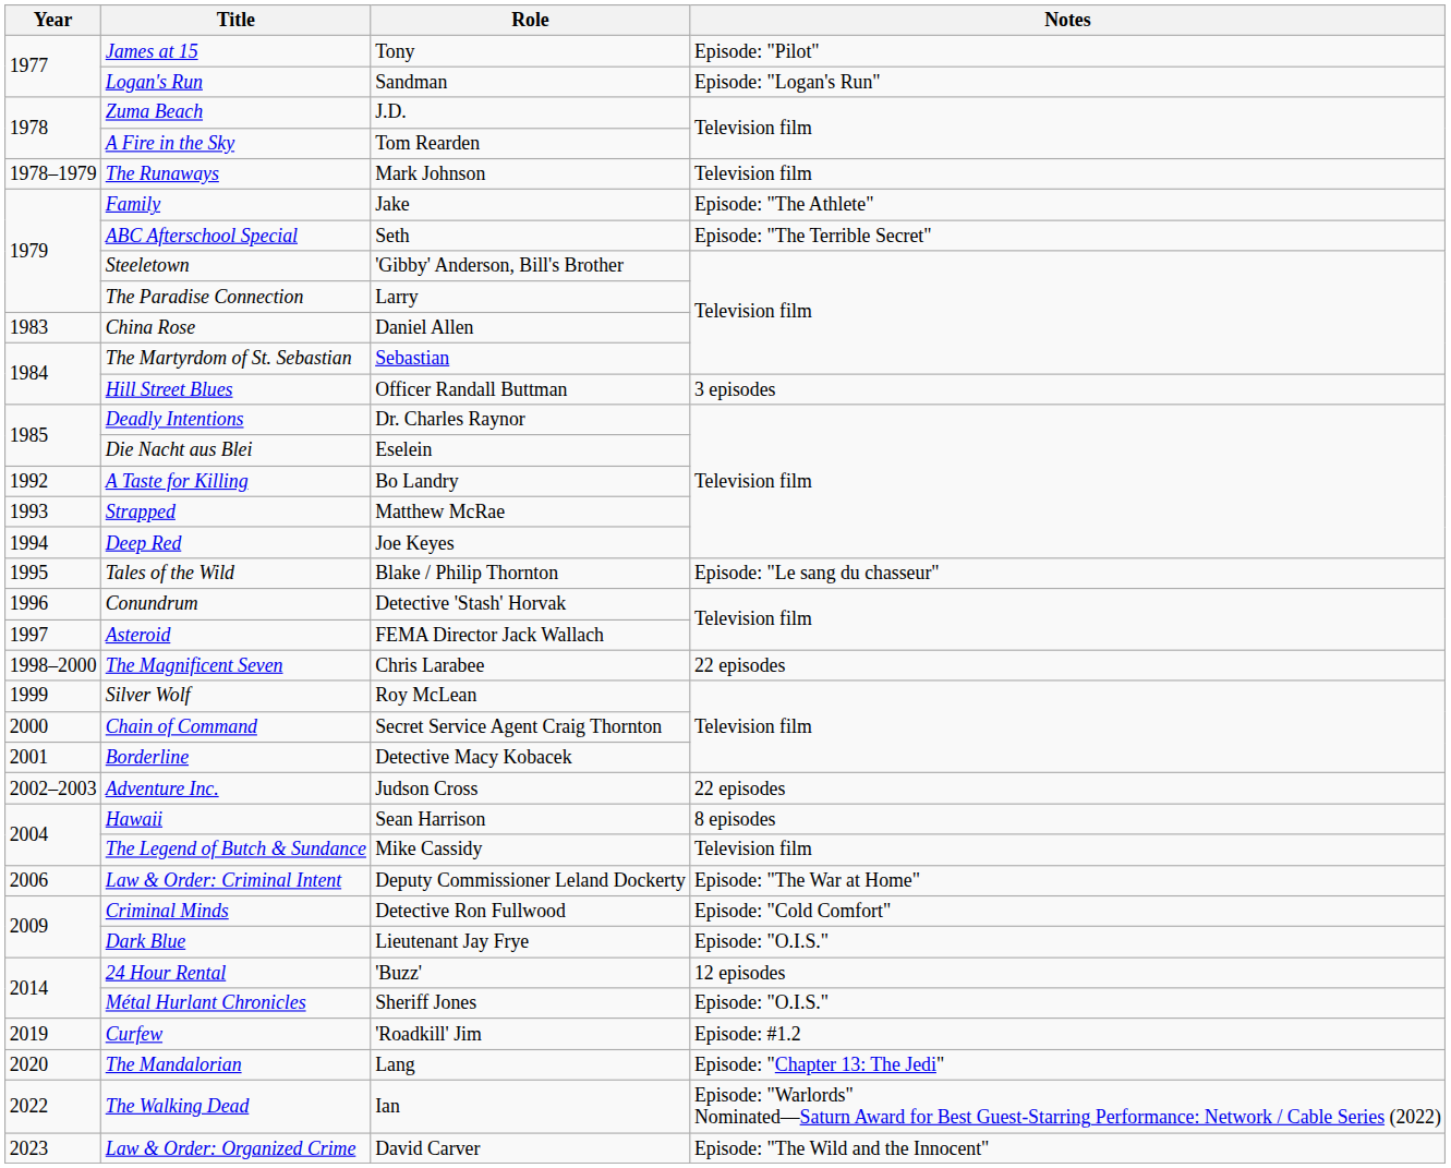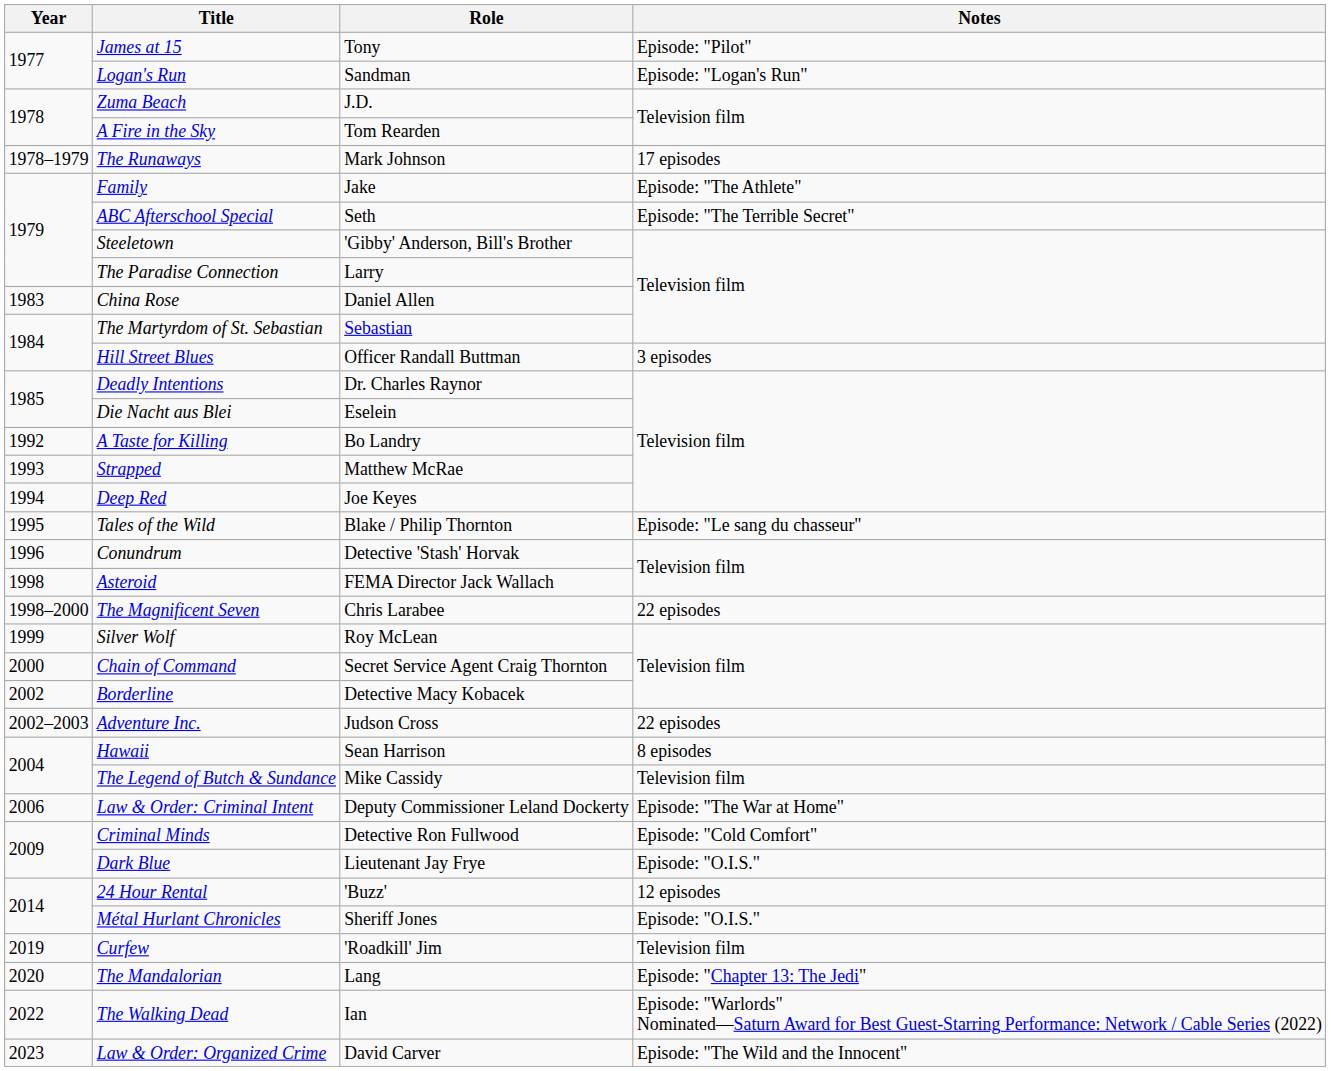The Runaways | Notes: Television film -> 17 episodes
Asteroid | Year: 1997 -> 1998
Borderline | Year: 2001 -> 2002
Curfew | Notes: Episode: #1.2 -> Television film
